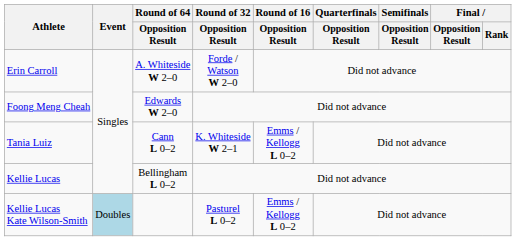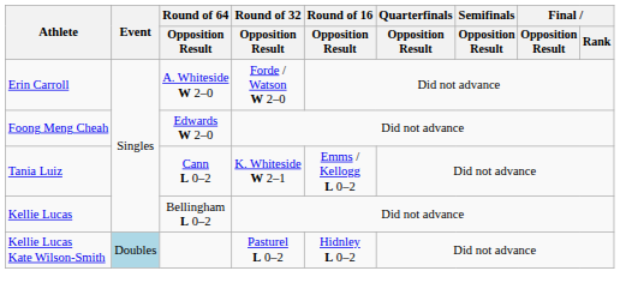Kellie Lucas Kate Wilson-Smith | Round of 16 / Opposition Result: Emms / Kellogg L 0–2 -> Hidnley L 0–2
